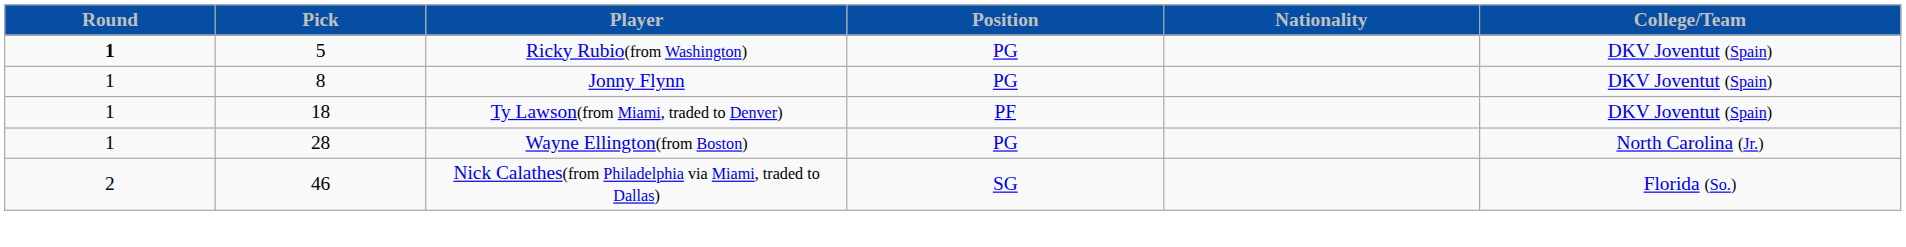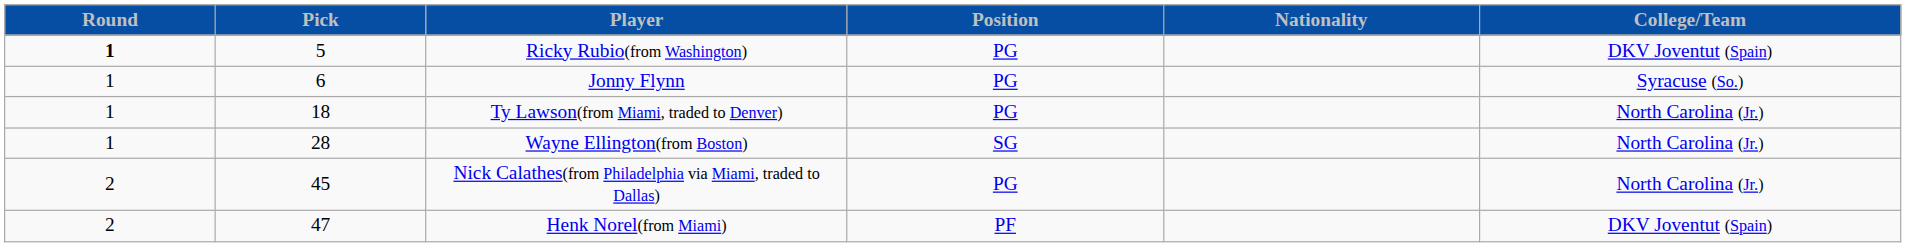Jonny Flynn | Pick: 8 -> 6
Jonny Flynn | College/Team: DKV Joventut (Spain) -> Syracuse (So.)
Ty Lawson(from Miami, traded to Denver) | Position: PF -> PG
Ty Lawson(from Miami, traded to Denver) | College/Team: DKV Joventut (Spain) -> North Carolina (Jr.)
Wayne Ellington(from Boston) | Position: PG -> SG
Nick Calathes(from Philadelphia via Miami, traded to Dallas) | Pick: 46 -> 45
Nick Calathes(from Philadelphia via Miami, traded to Dallas) | Position: SG -> PG
Nick Calathes(from Philadelphia via Miami, traded to Dallas) | College/Team: Florida (So.) -> North Carolina (Jr.)
+ row: 2 | 47 | Henk Norel(from Miami) | PF | DKV Joventut (Spain)
